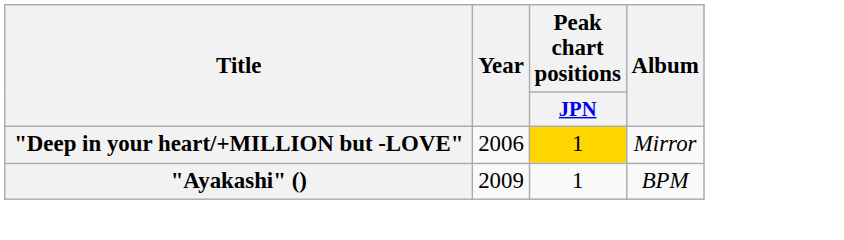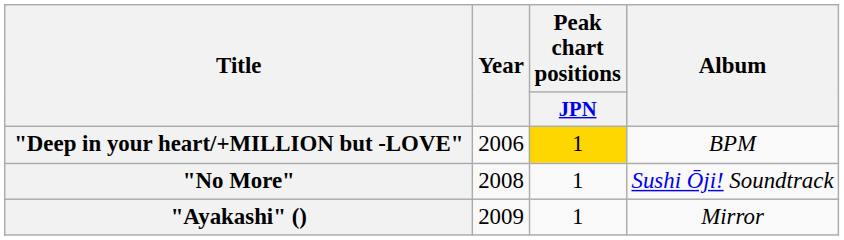"Deep in your heart/+MILLION but -LOVE" | Album: Mirror -> BPM
+ row: "No More" | 2008 | 1 | Sushi Ōji! Soundtrack
"Ayakashi" () | Album: BPM -> Mirror
